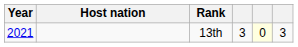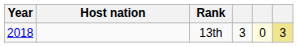13th | Year: 2021 -> 2018
13th | column 6: no background -> khaki background
